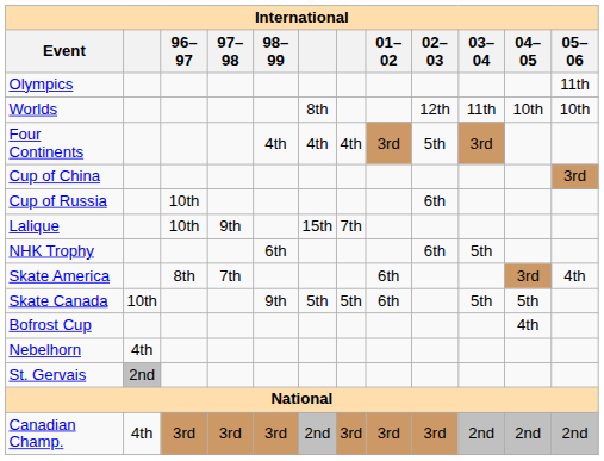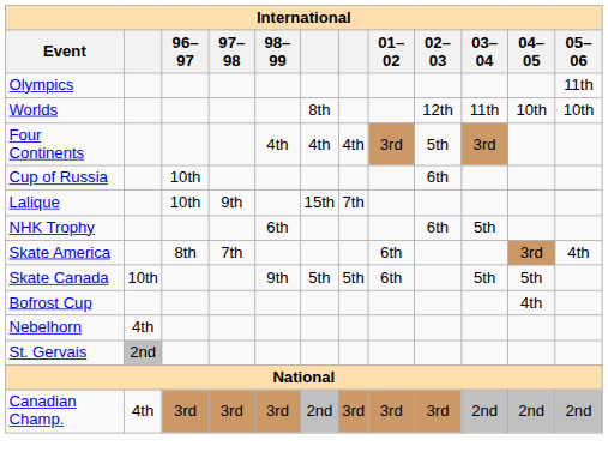- row: Cup of China | 3rd
